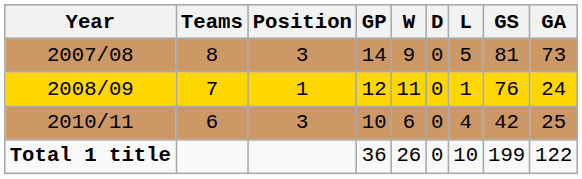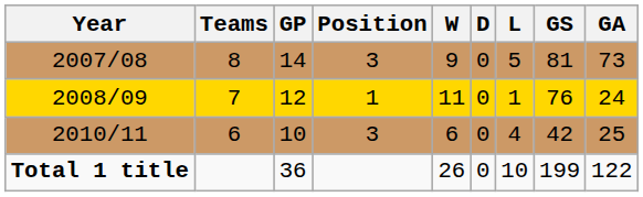columns swapped: Position <-> GP
